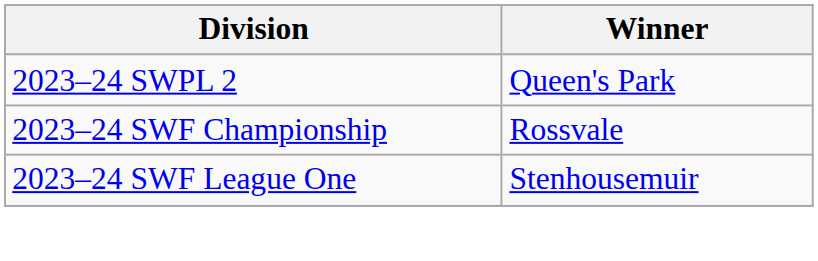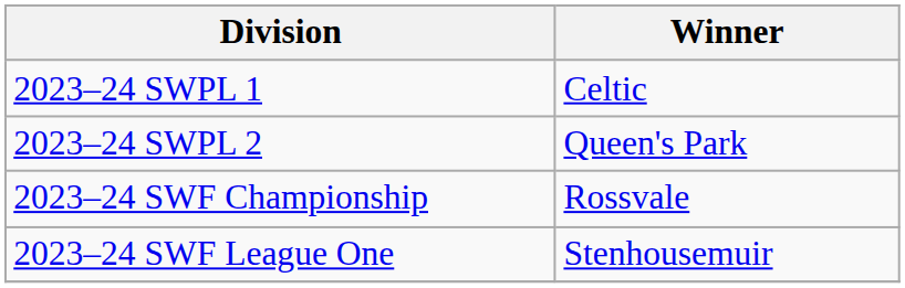+ row: 2023–24 SWPL 1 | Celtic
